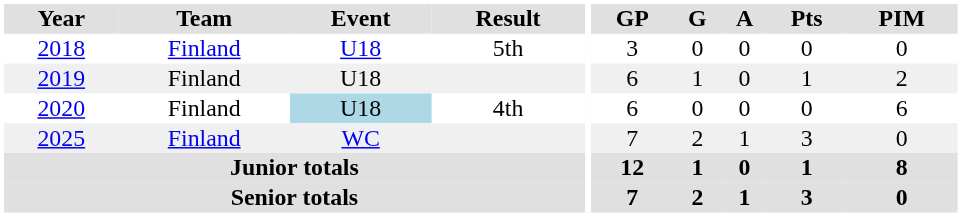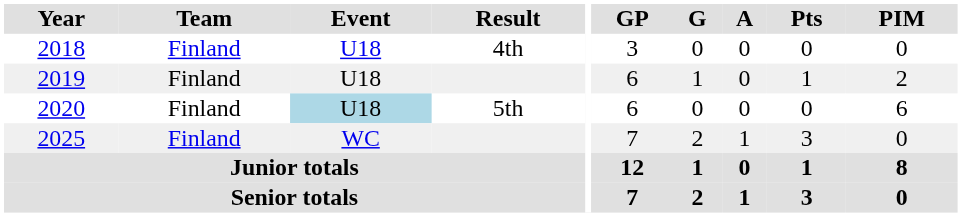2018 | Result: 5th -> 4th
2020 | Result: 4th -> 5th
